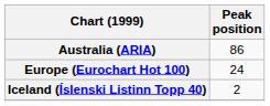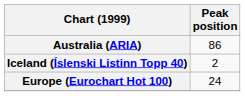rows swapped: Europe (Eurochart Hot 100) <-> Iceland (Íslenski Listinn Topp 40)
